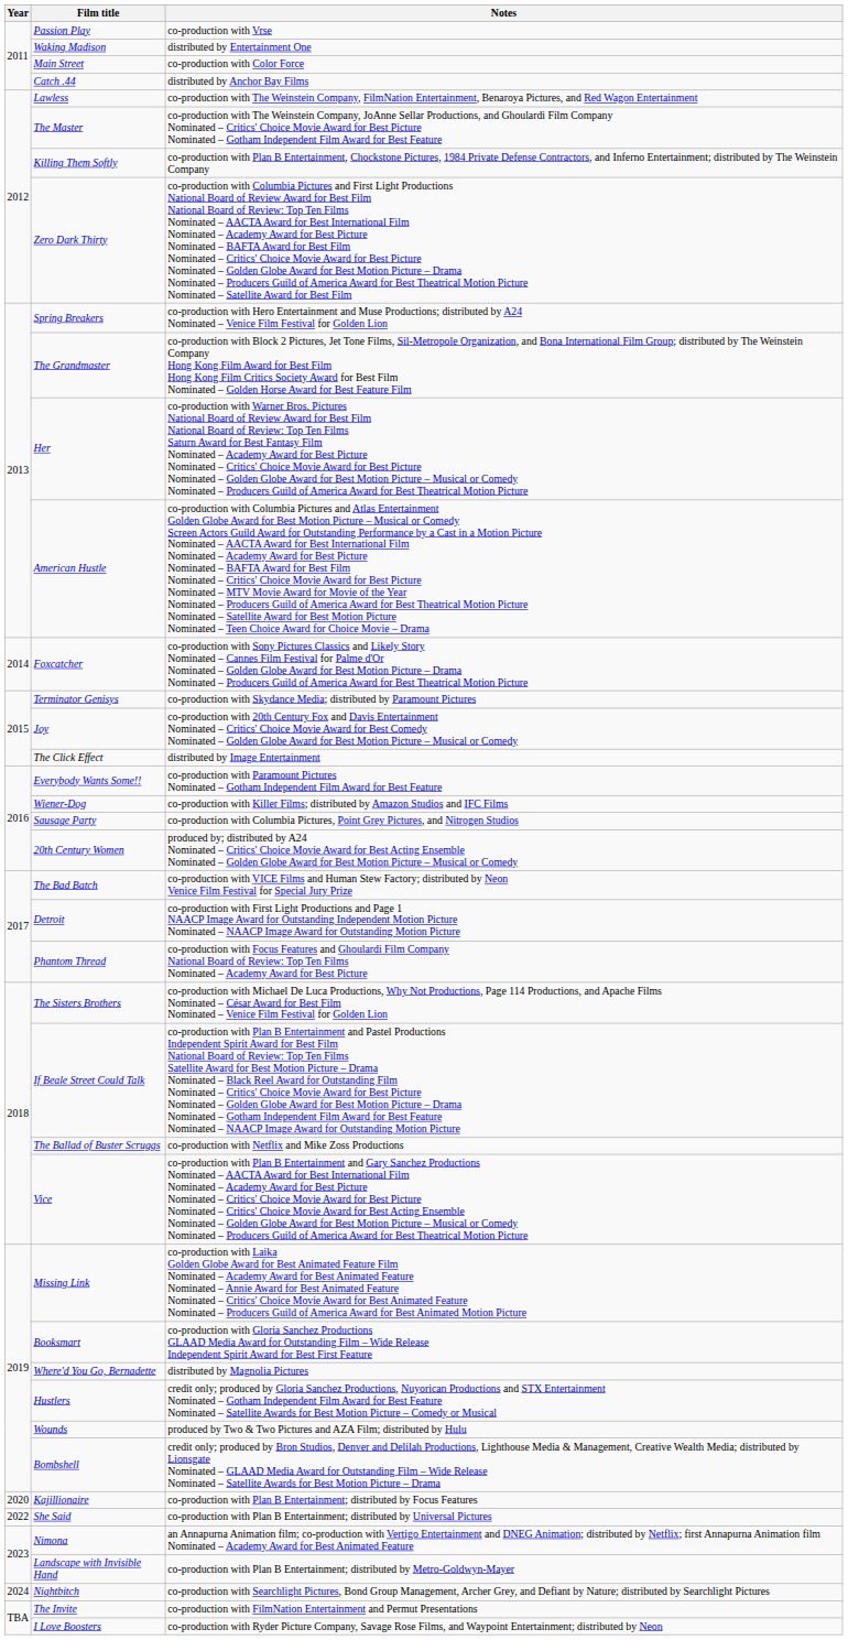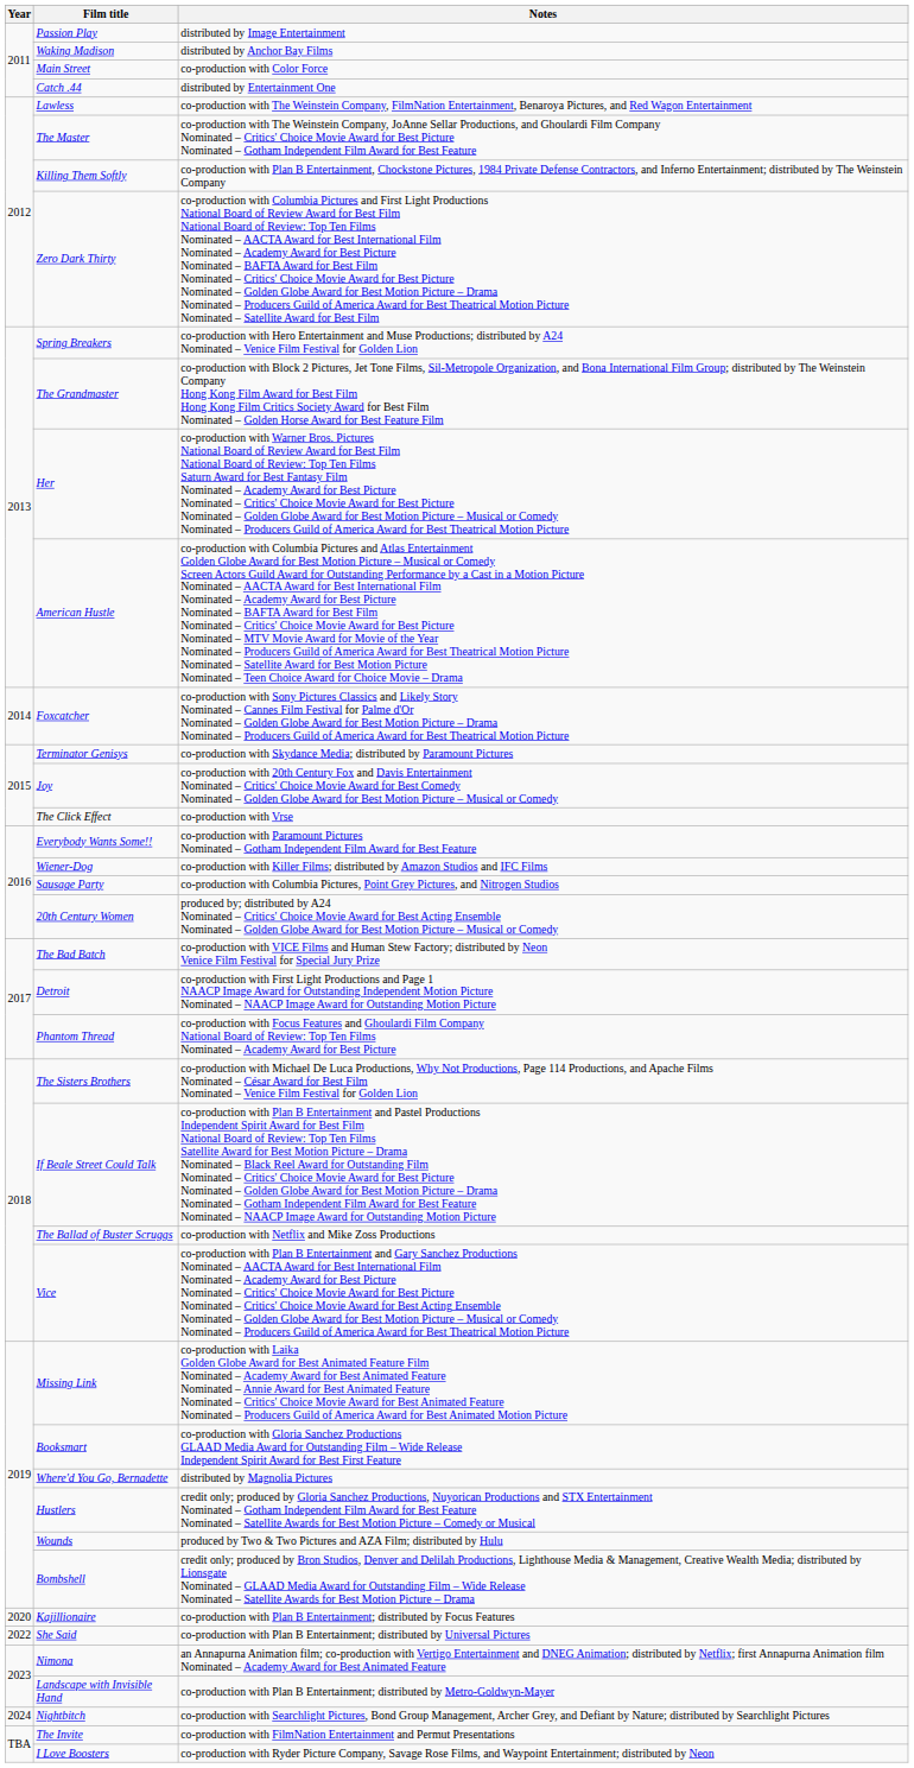Passion Play | Notes: co-production with Vrse -> distributed by Image Entertainment
Waking Madison | Notes: distributed by Entertainment One -> distributed by Anchor Bay Films
Catch .44 | Notes: distributed by Anchor Bay Films -> distributed by Entertainment One
The Click Effect | Notes: distributed by Image Entertainment -> co-production with Vrse
